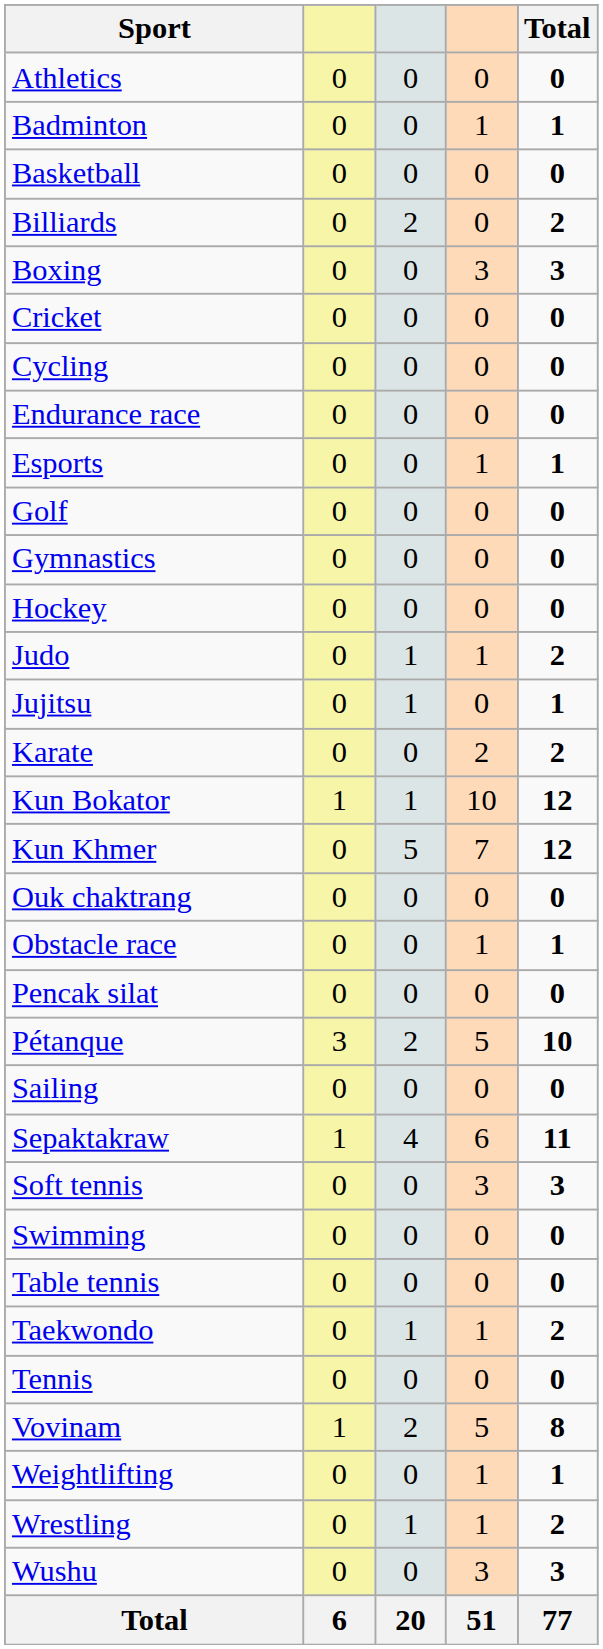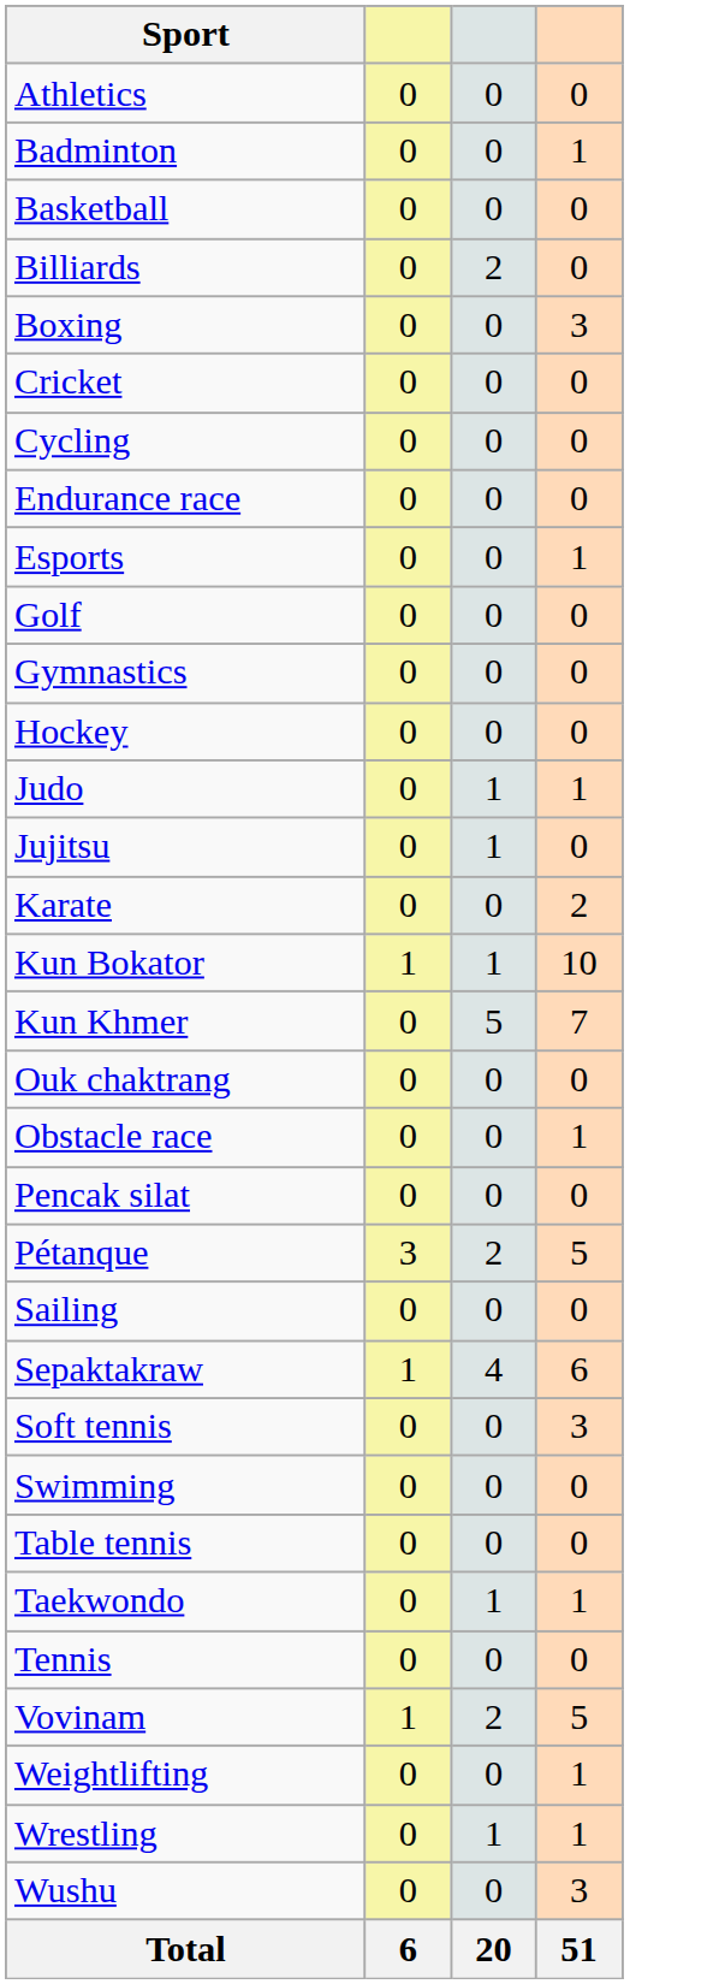- column: Total | 0 | 1 | 0 | 2 | 3 | 0 | 0 | 0 | 1 | 0 | 0 | 0 | 2 | 1 | 2 | 12 | 12 | 0 | 1 | 0 | 10 | 0 | 11 | 3 | 0 | 0 | 2 | 0 | 8 | 1 | 2 | 3 | 77
